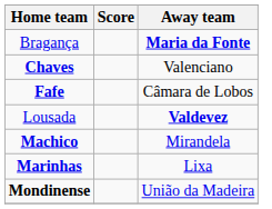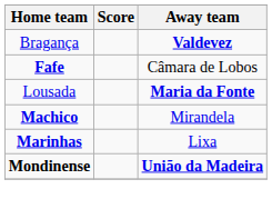Bragança | Away team: Maria da Fonte -> Valdevez
- row: Chaves | Valenciano
Lousada | Away team: Valdevez -> Maria da Fonte
Mondinense | Away team: normal -> bold
